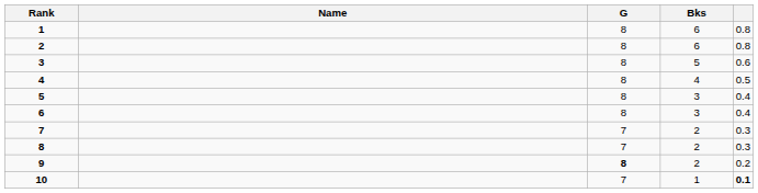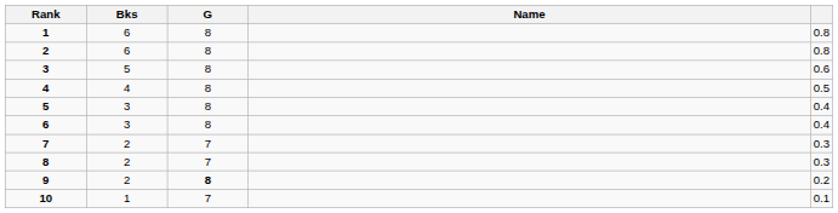columns swapped: Name <-> Bks
10 | column 5: bold -> normal
